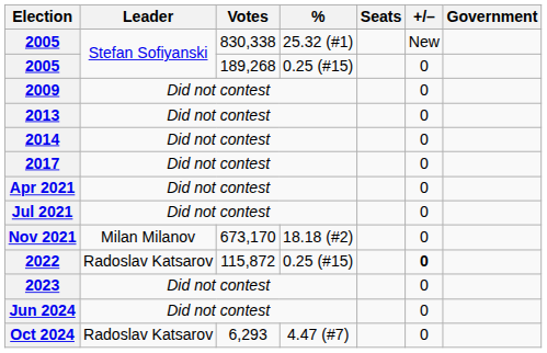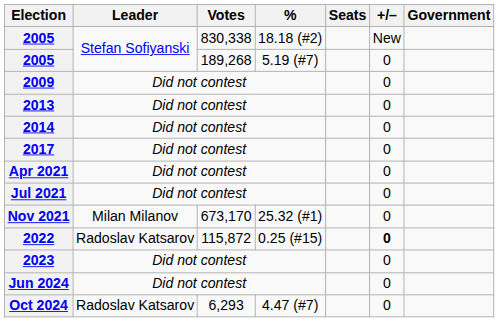2005 / 830,338 | %: 25.32 (#1) -> 18.18 (#2)
2005 / 189,268 | %: 0.25 (#15) -> 5.19 (#7)
Nov 2021 | %: 18.18 (#2) -> 25.32 (#1)
